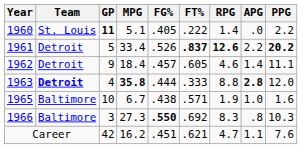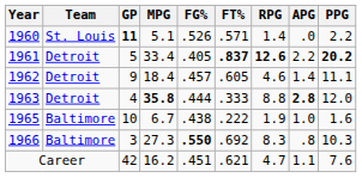1960 | FG%: .405 -> .526
1960 | FT%: .222 -> .571
1961 | FG%: .526 -> .405
1963 | Team: bold -> normal
1965 | FT%: .571 -> .222
